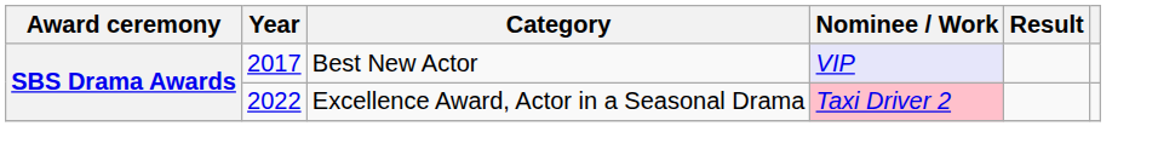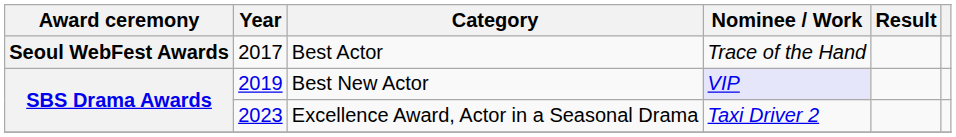+ row: Seoul WebFest Awards | 2017 | Best Actor | Trace of the Hand
Best New Actor | Year: 2017 -> 2019
Excellence Award, Actor in a Seasonal Drama | Year: 2022 -> 2023
Excellence Award, Actor in a Seasonal Drama | Nominee / Work: pink background -> no background
